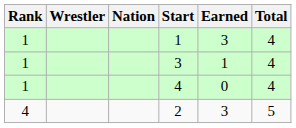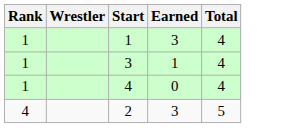- column: Nation
